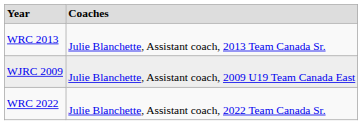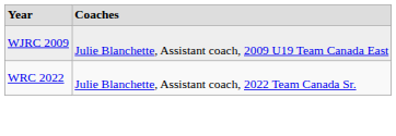- row: WRC 2013 | Julie Blanchette, Assistant coach, 2013 Team Canada Sr.
